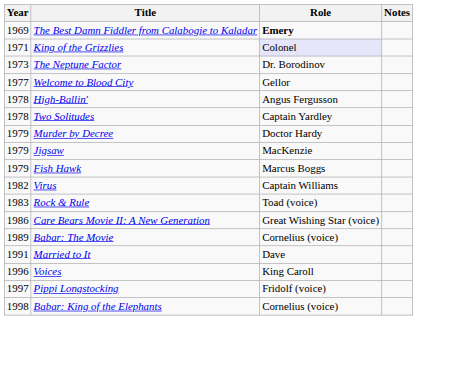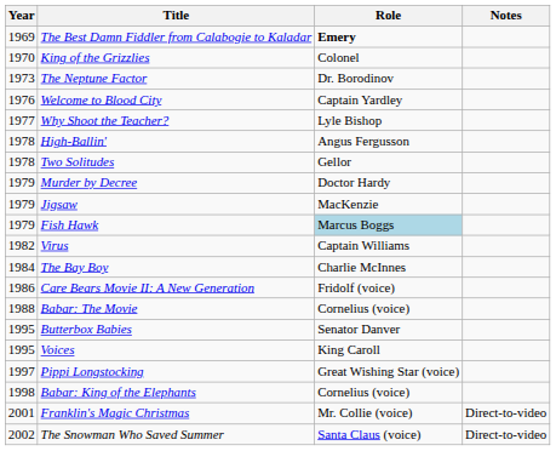King of the Grizzlies | Year: 1971 -> 1970
King of the Grizzlies | Role: lavender background -> no background
Welcome to Blood City | Year: 1977 -> 1976
Welcome to Blood City | Role: Gellor -> Captain Yardley
+ row: 1977 | Why Shoot the Teacher? | Lyle Bishop
Two Solitudes | Role: Captain Yardley -> Gellor
Fish Hawk | Role: no background -> lightblue background
- row: 1983 | Rock & Rule | Toad (voice)
+ row: 1984 | The Bay Boy | Charlie McInnes
Care Bears Movie II: A New Generation | Role: Great Wishing Star (voice) -> Fridolf (voice)
Babar: The Movie | Year: 1989 -> 1988
- row: 1991 | Married to It | Dave
+ row: 1995 | Butterbox Babies | Senator Danver
Voices | Year: 1996 -> 1995
Pippi Longstocking | Role: Fridolf (voice) -> Great Wishing Star (voice)
+ row: 2001 | Franklin's Magic Christmas | Mr. Collie (voice) | Direct-to-video
+ row: 2002 | The Snowman Who Saved Summer | Santa Claus (voice) | Direct-to-video
